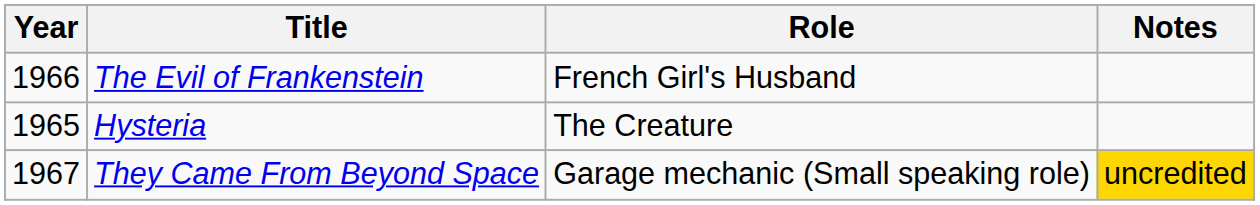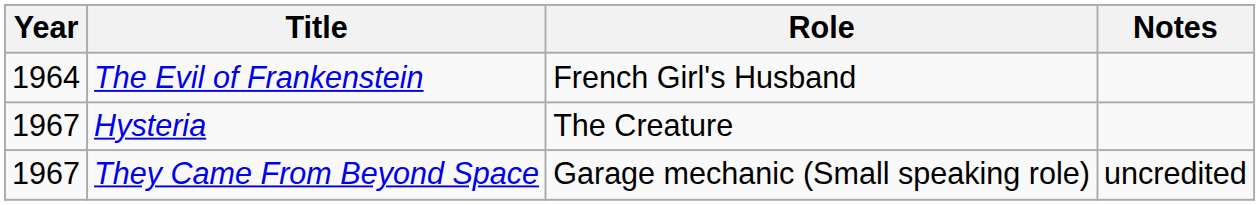The Evil of Frankenstein | Year: 1966 -> 1964
Hysteria | Year: 1965 -> 1967
They Came From Beyond Space | Notes: gold background -> no background
